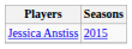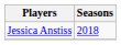Jessica Anstiss | Seasons: 2015 -> 2018
